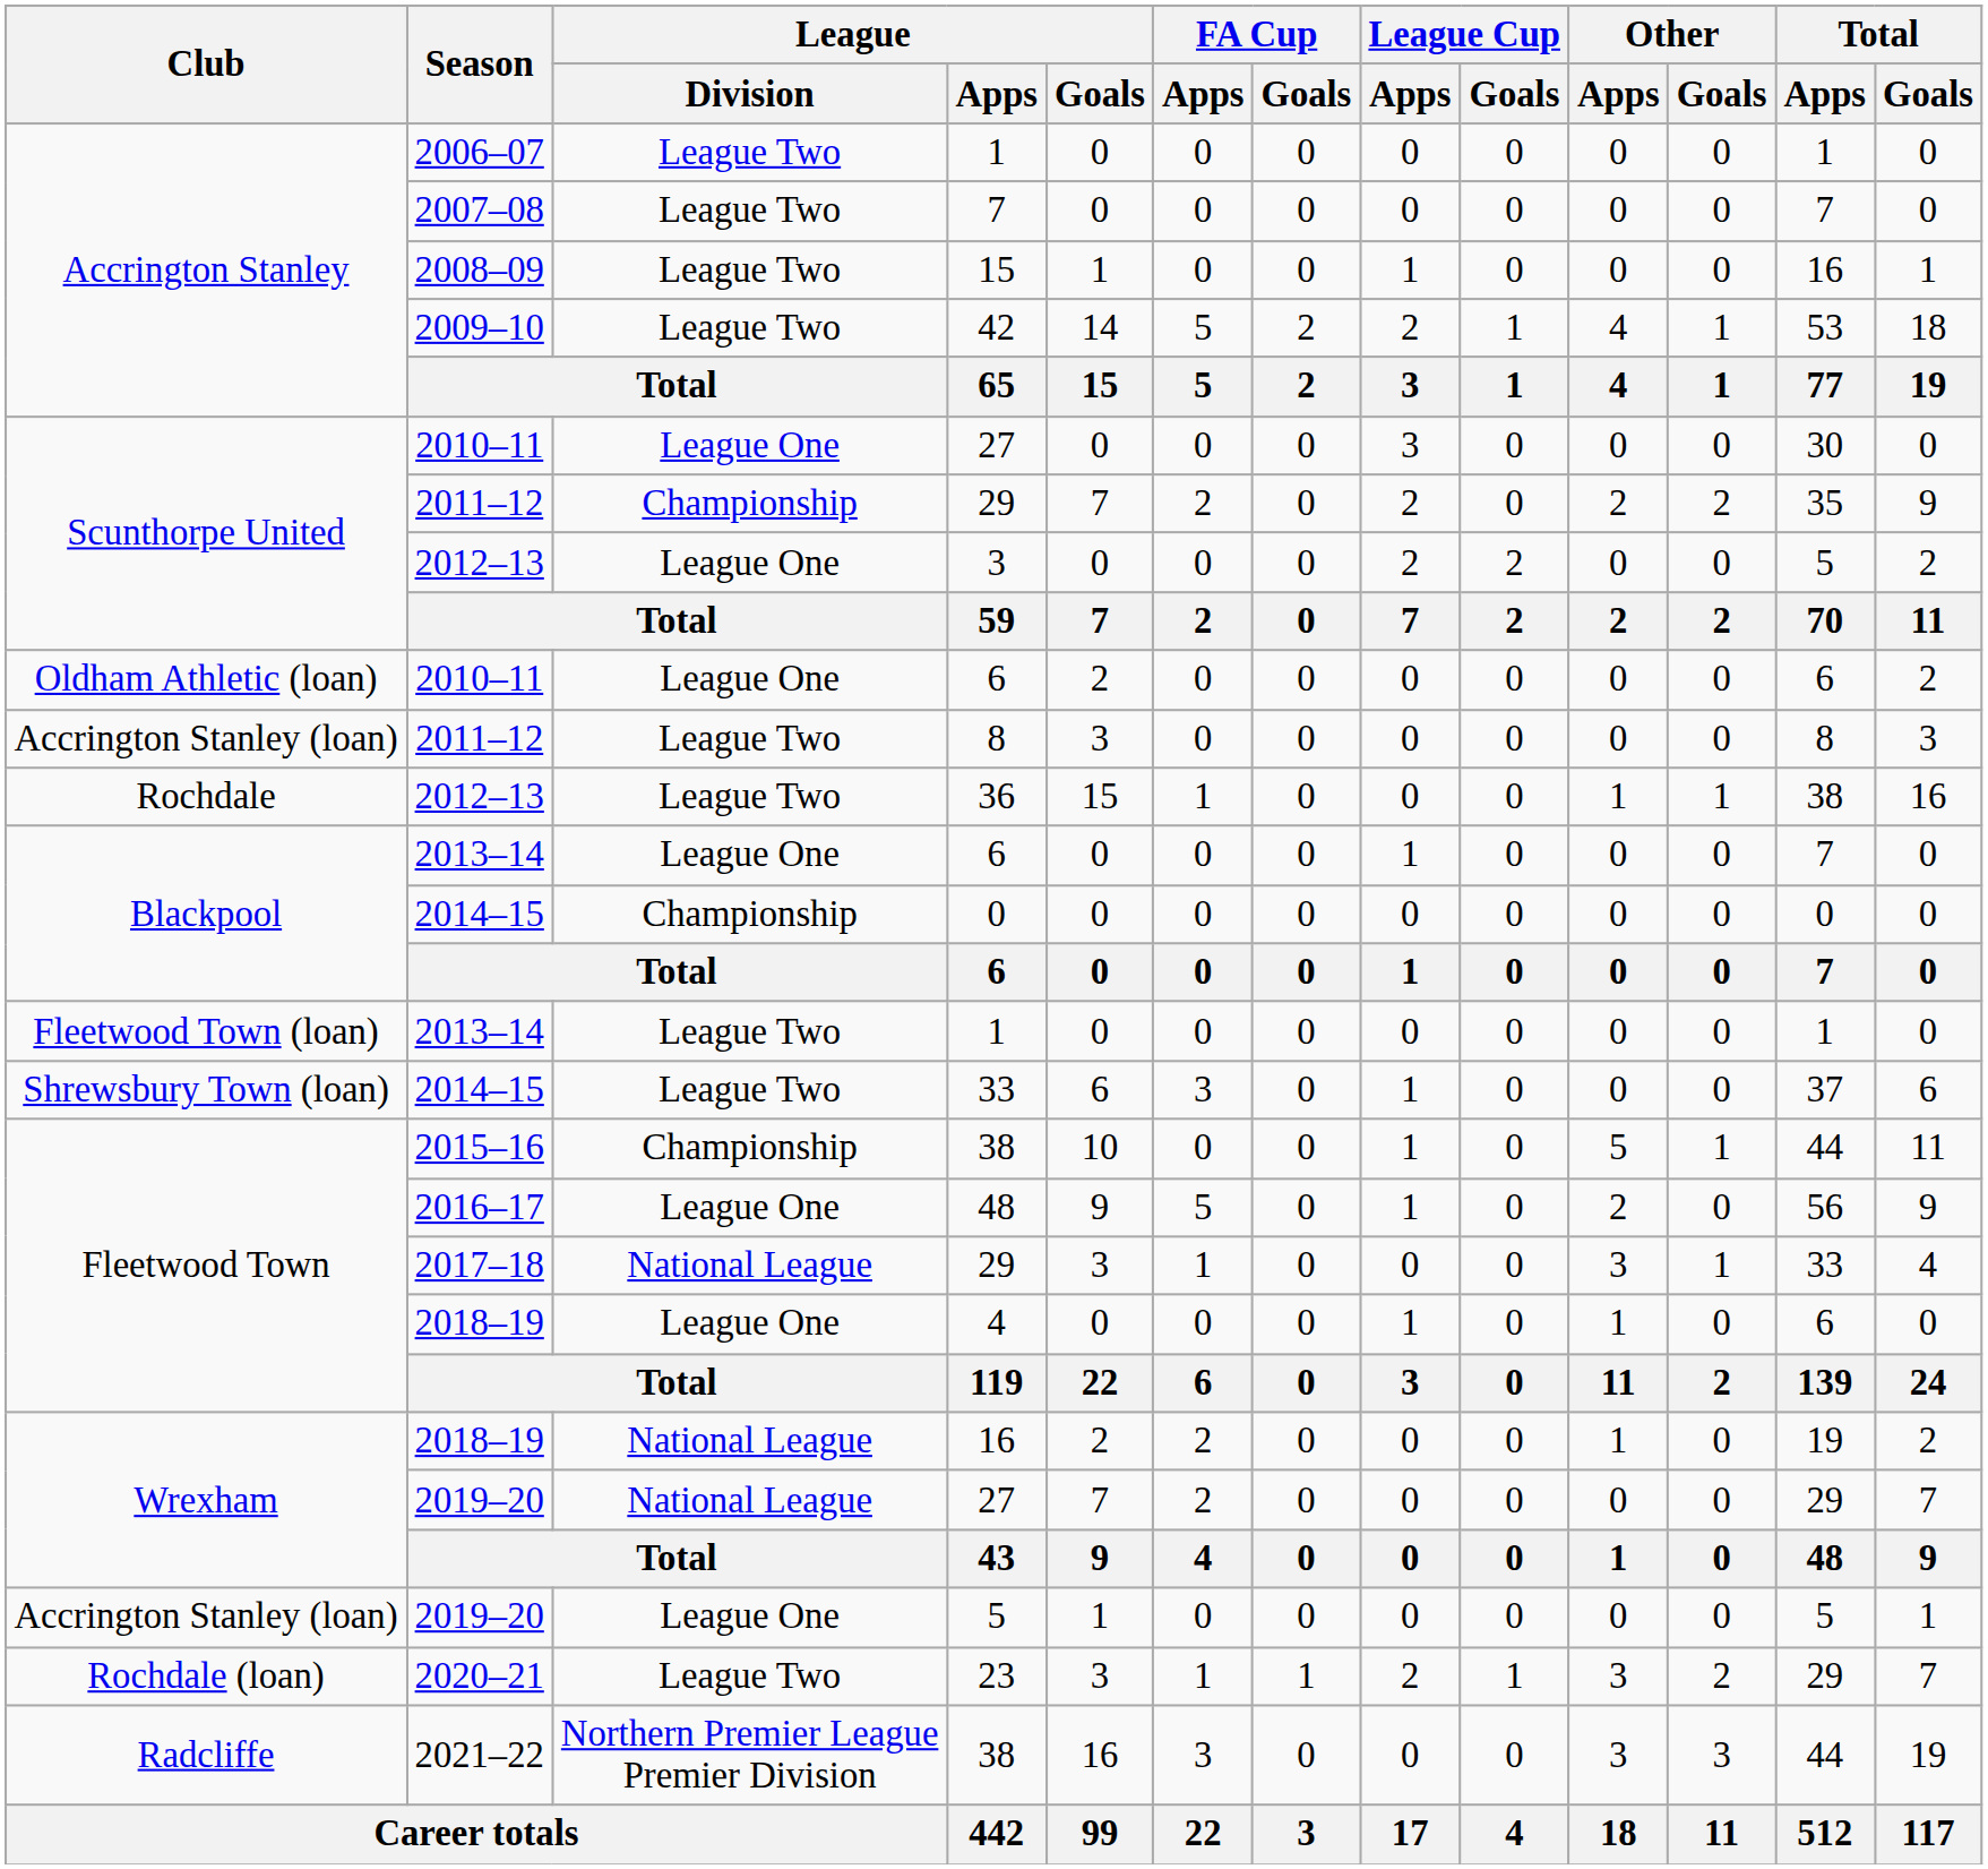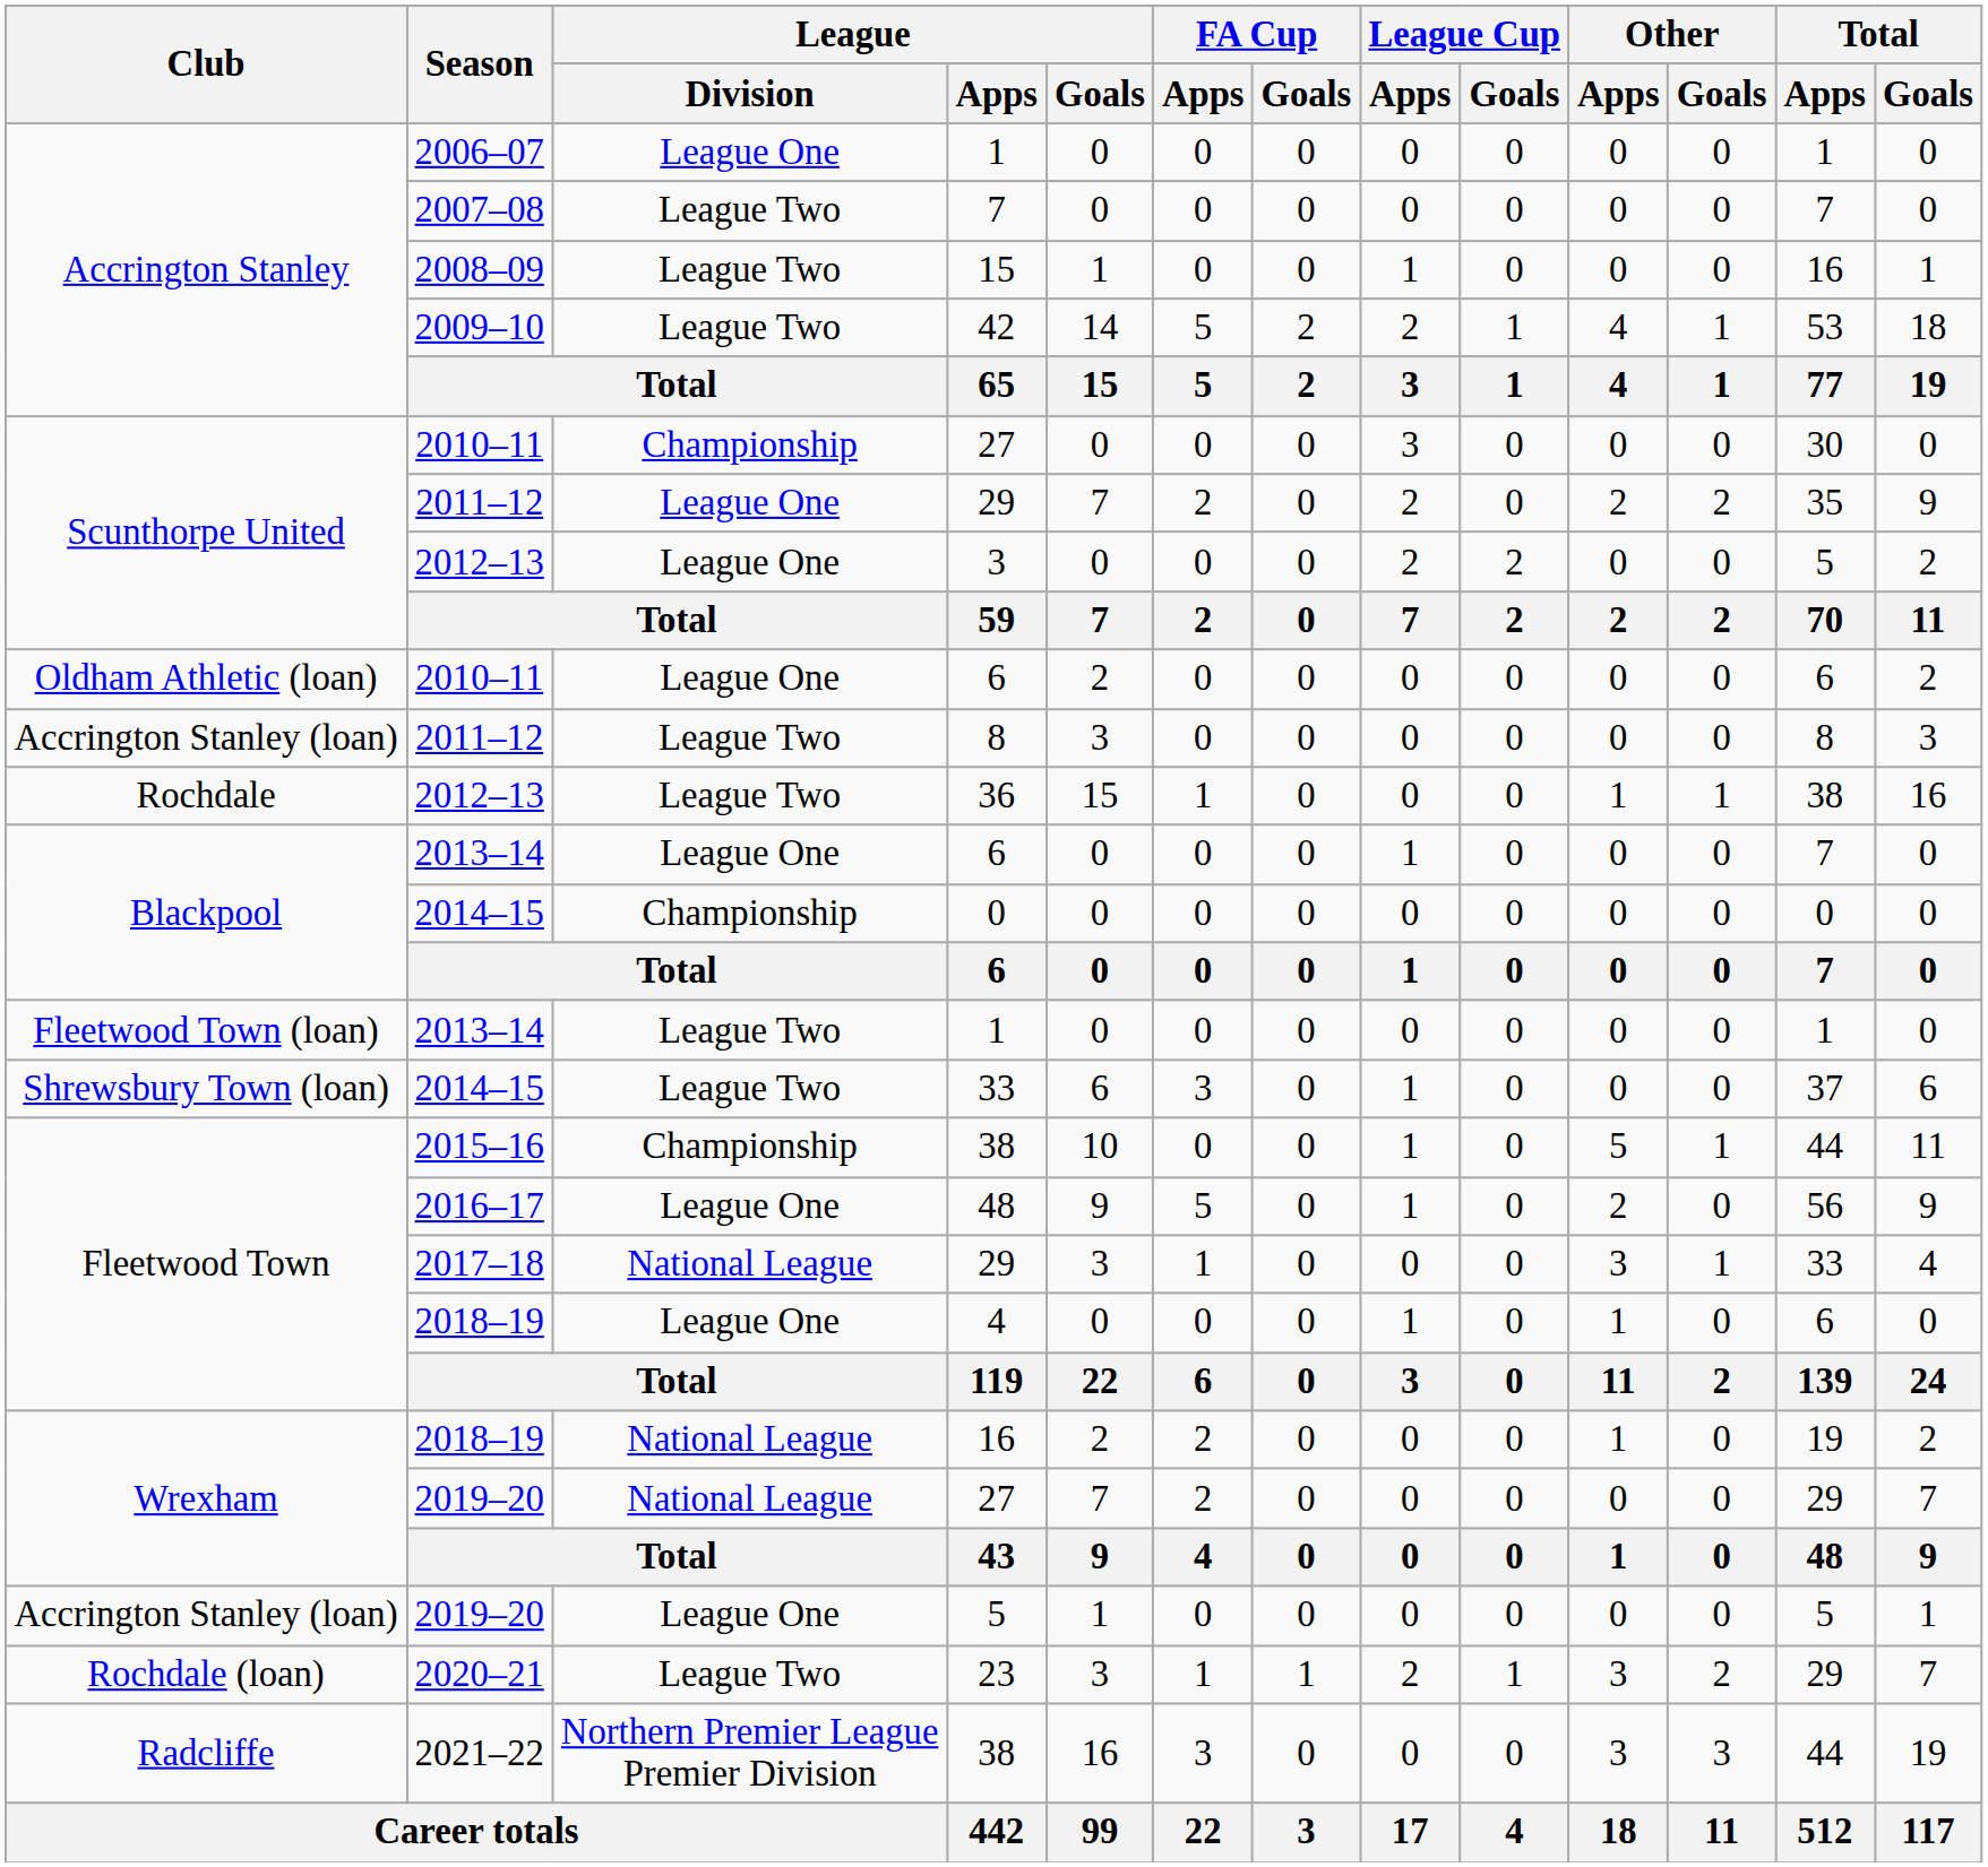2006–07 / 1 | League / Division: League Two -> League One
2010–11 / 27 | League / Division: League One -> Championship
2011–12 / 29 | League / Division: Championship -> League One
